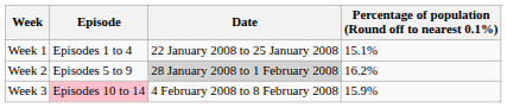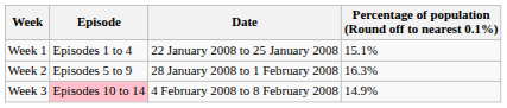Week 2 | Date: lightgrey background -> no background
Week 2 | Percentage of population (Round off to nearest 0.1%): 16.2% -> 16.3%
Week 3 | Percentage of population (Round off to nearest 0.1%): 15.9% -> 14.9%
